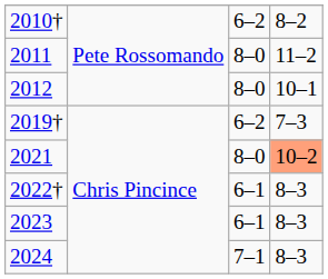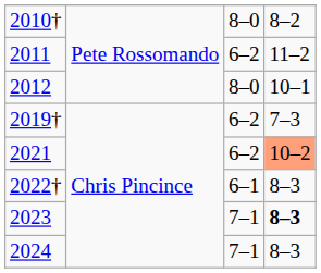2010† | column 3: 6–2 -> 8–0
2011 | column 3: 8–0 -> 6–2
2021 | column 3: 8–0 -> 6–2
2023 | column 3: 6–1 -> 7–1
2023 | column 4: normal -> bold
